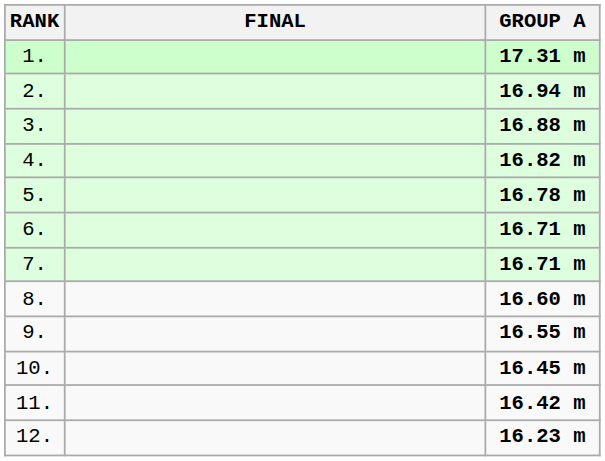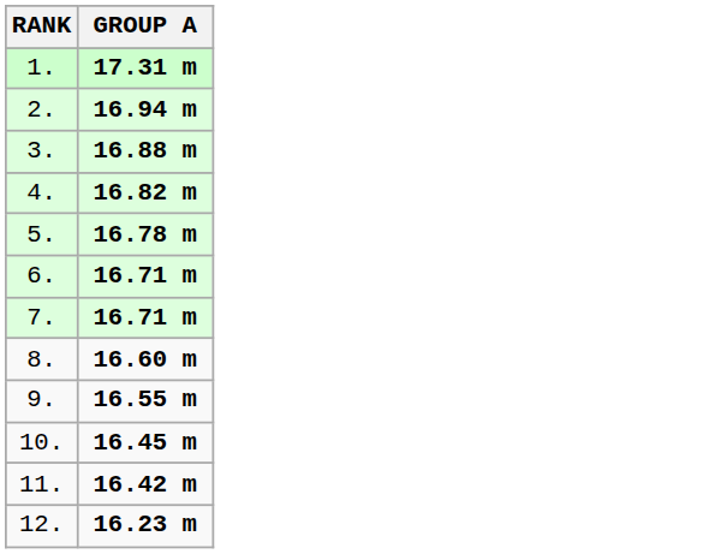- column: FINAL
